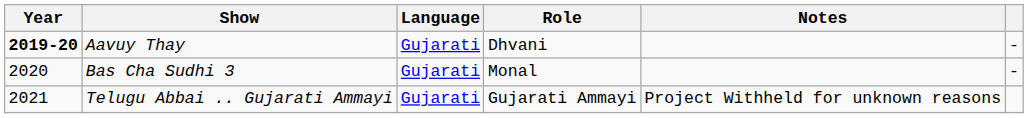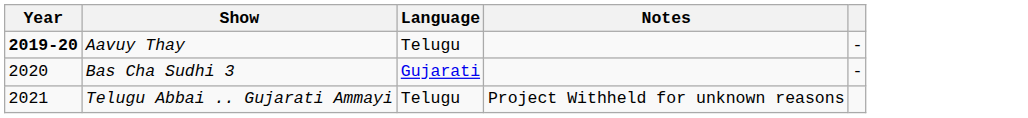- column: Role | Dhvani | Monal | Gujarati Ammayi
Aavuy Thay | Language: Gujarati -> Telugu
Telugu Abbai .. Gujarati Ammayi | Language: Gujarati -> Telugu
